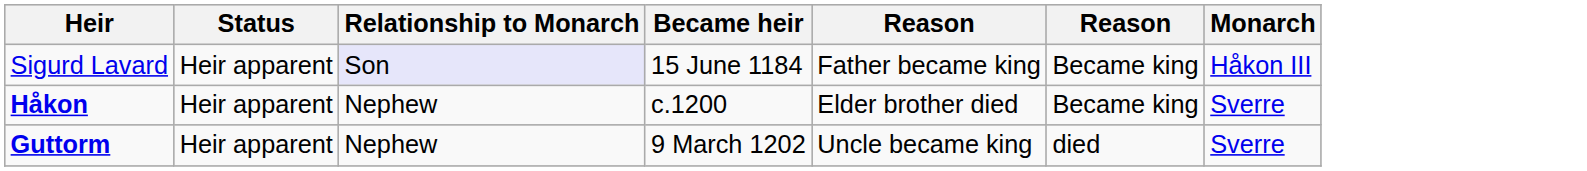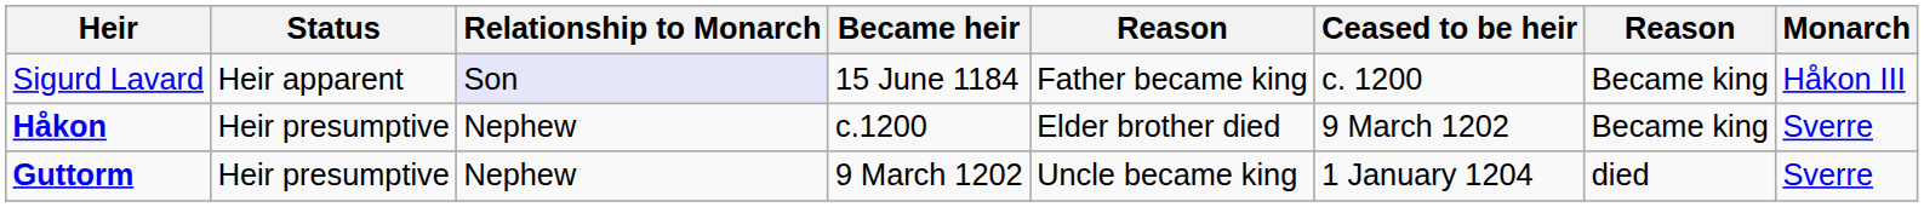+ column: Ceased to be heir | c. 1200 | 9 March 1202 | 1 January 1204
Håkon | Status: Heir apparent -> Heir presumptive
Guttorm | Status: Heir apparent -> Heir presumptive
